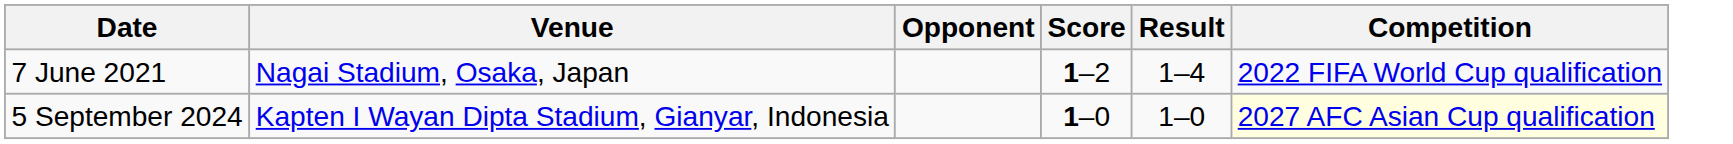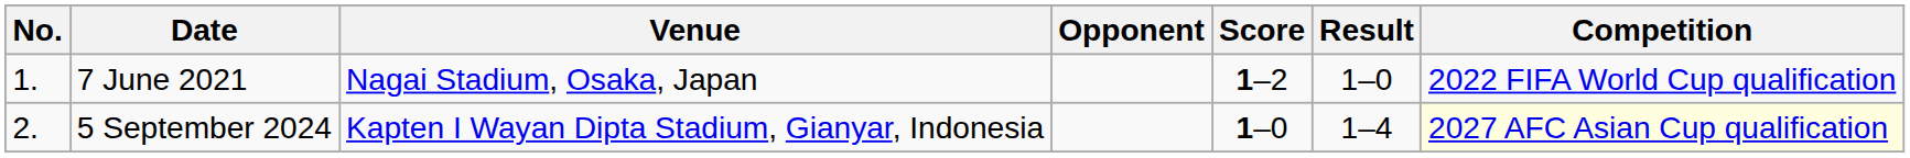+ column: No. | 1. | 2.
7 June 2021 | Result: 1–4 -> 1–0
5 September 2024 | Result: 1–0 -> 1–4
